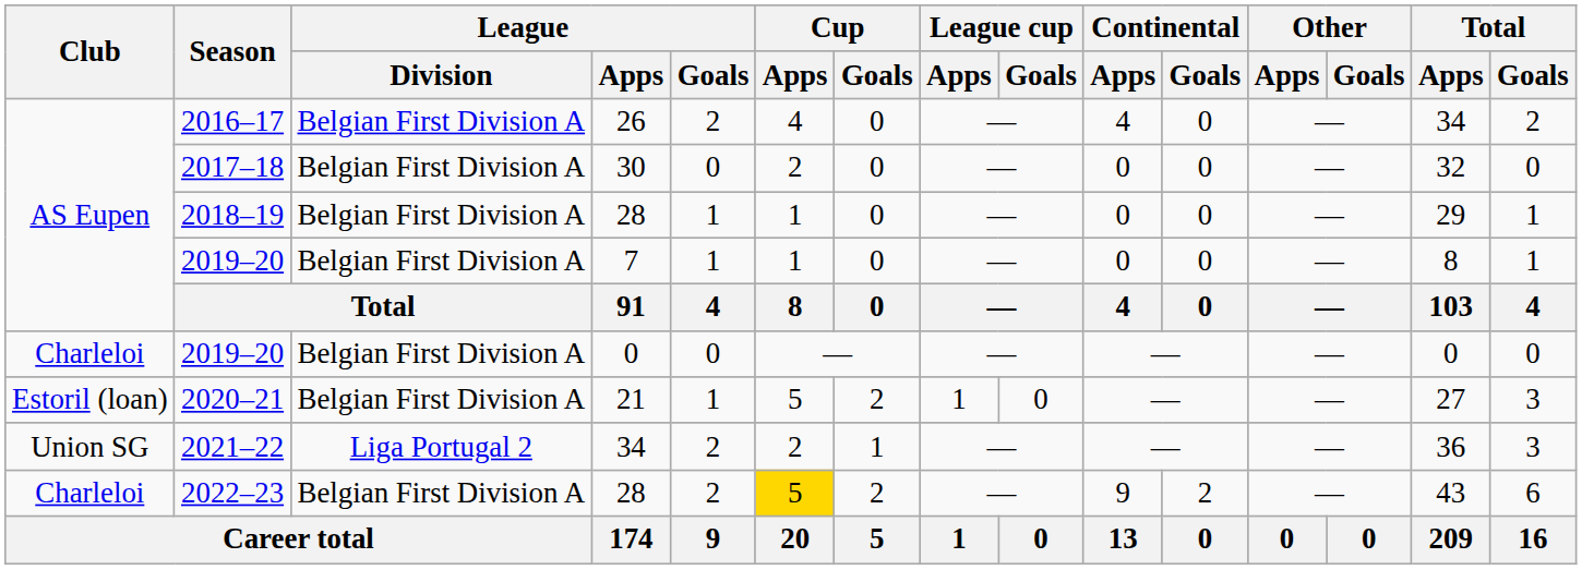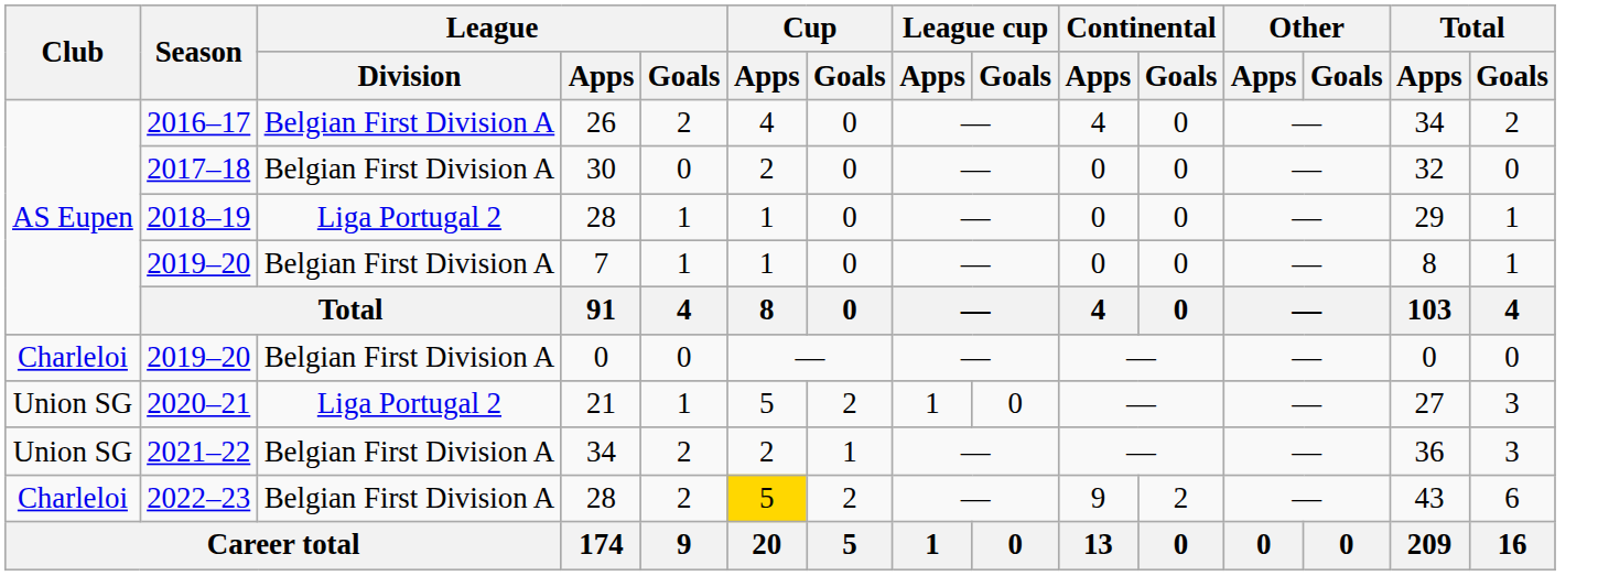2018–19 | League / Division: Belgian First Division A -> Liga Portugal 2
2020–21 | Club: Estoril (loan) -> Union SG
2020–21 | League / Division: Belgian First Division A -> Liga Portugal 2
2021–22 | League / Division: Liga Portugal 2 -> Belgian First Division A
